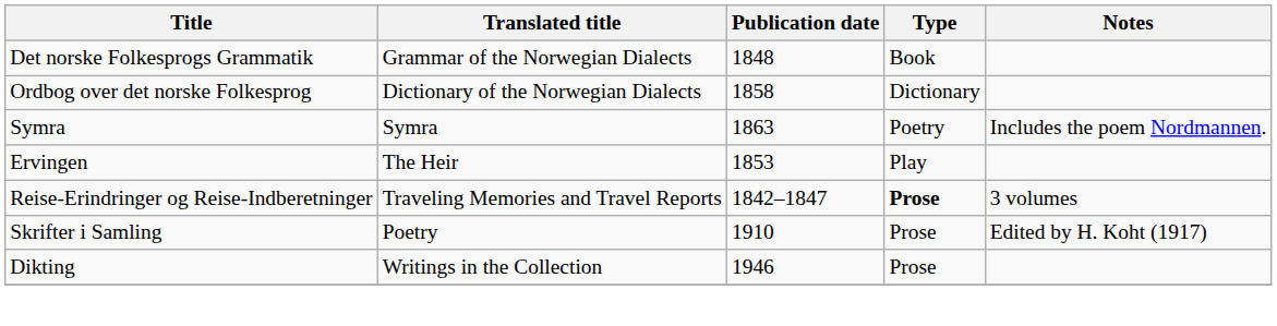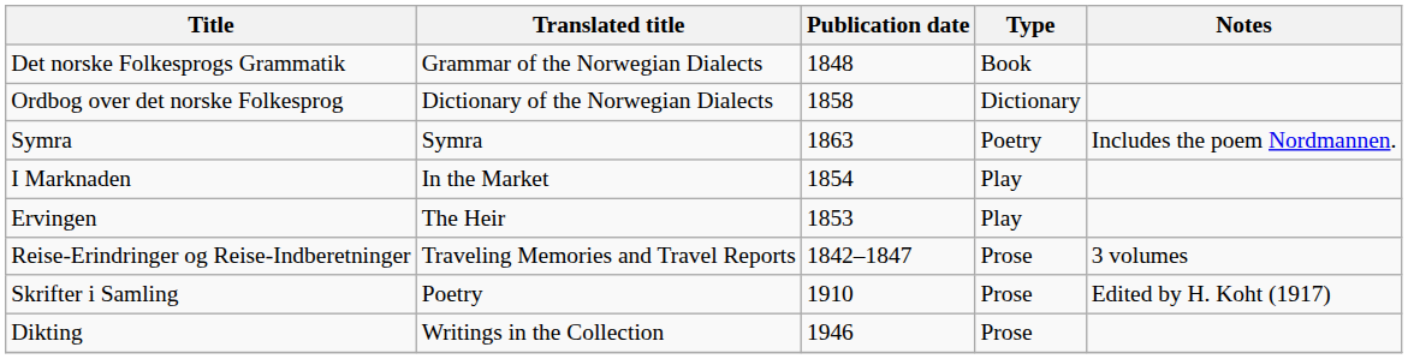+ row: I Marknaden | In the Market | 1854 | Play
Reise-Erindringer og Reise-Indberetninger | Type: bold -> normal
